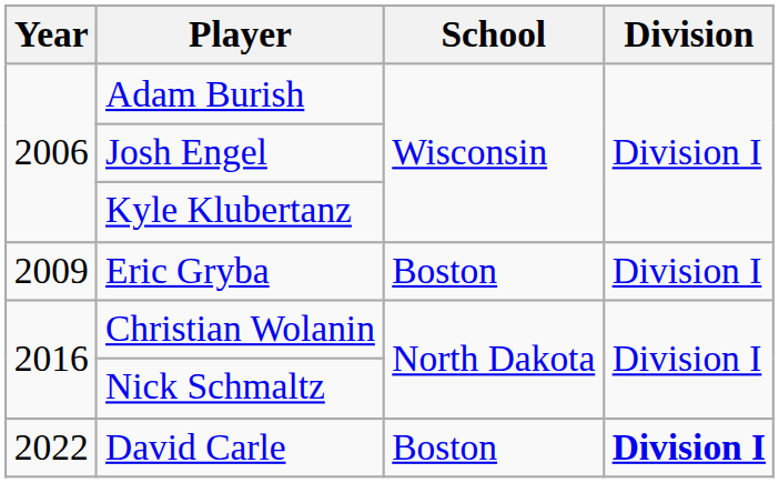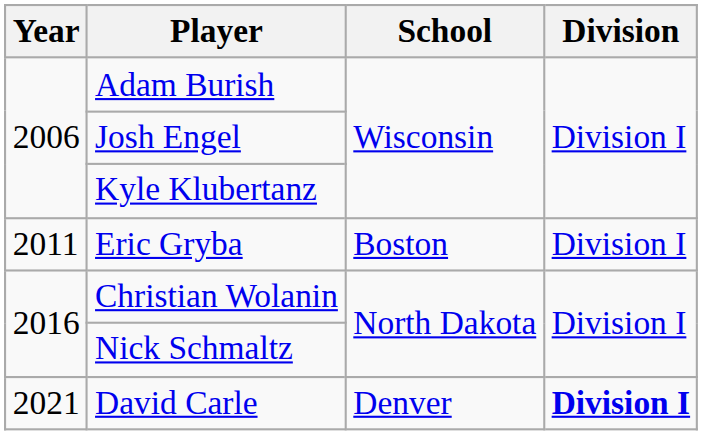Eric Gryba | Year: 2009 -> 2011
David Carle | Year: 2022 -> 2021
David Carle | School: Boston -> Denver
